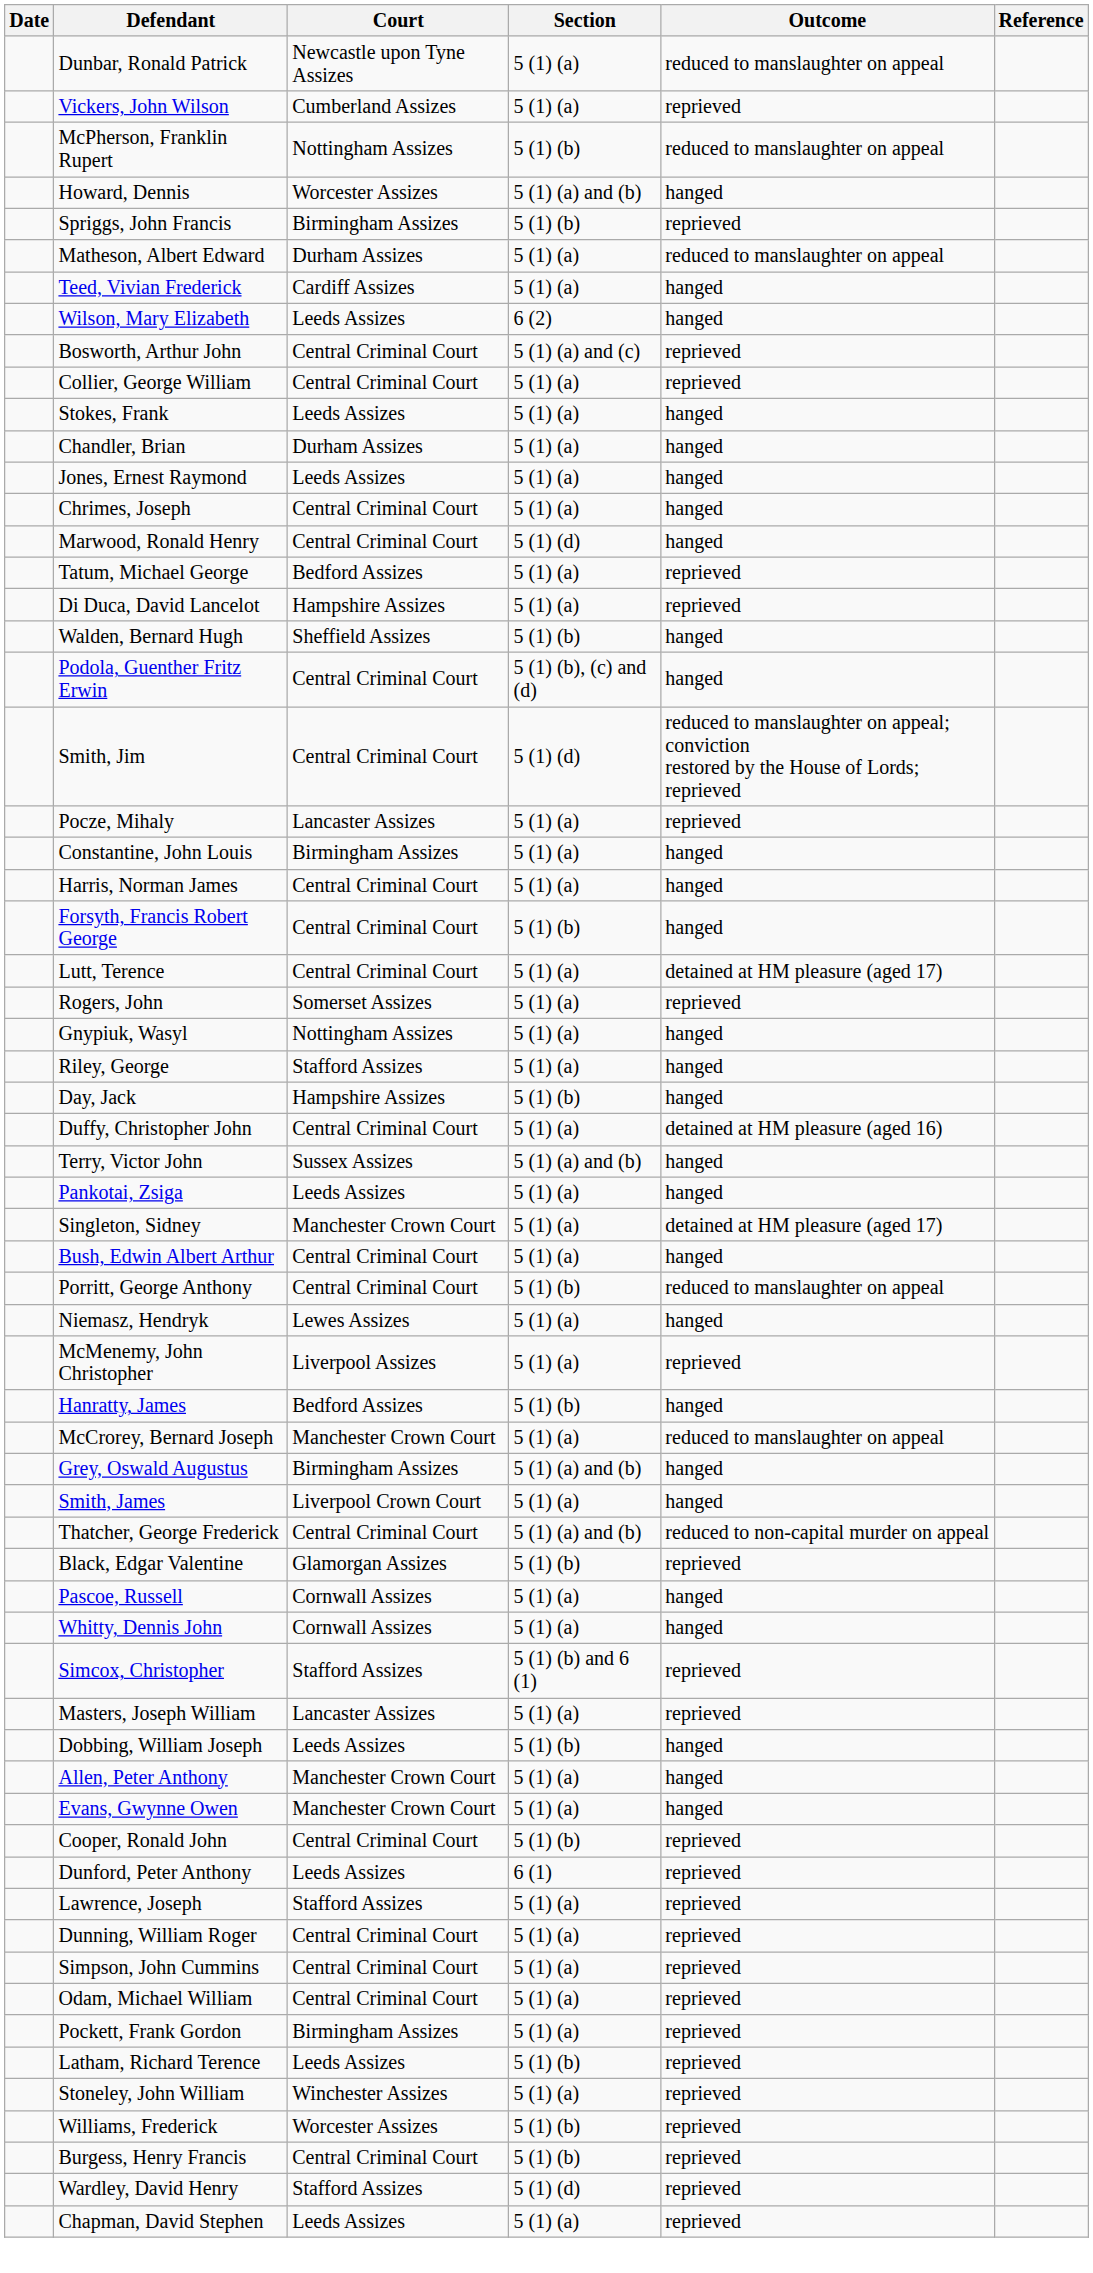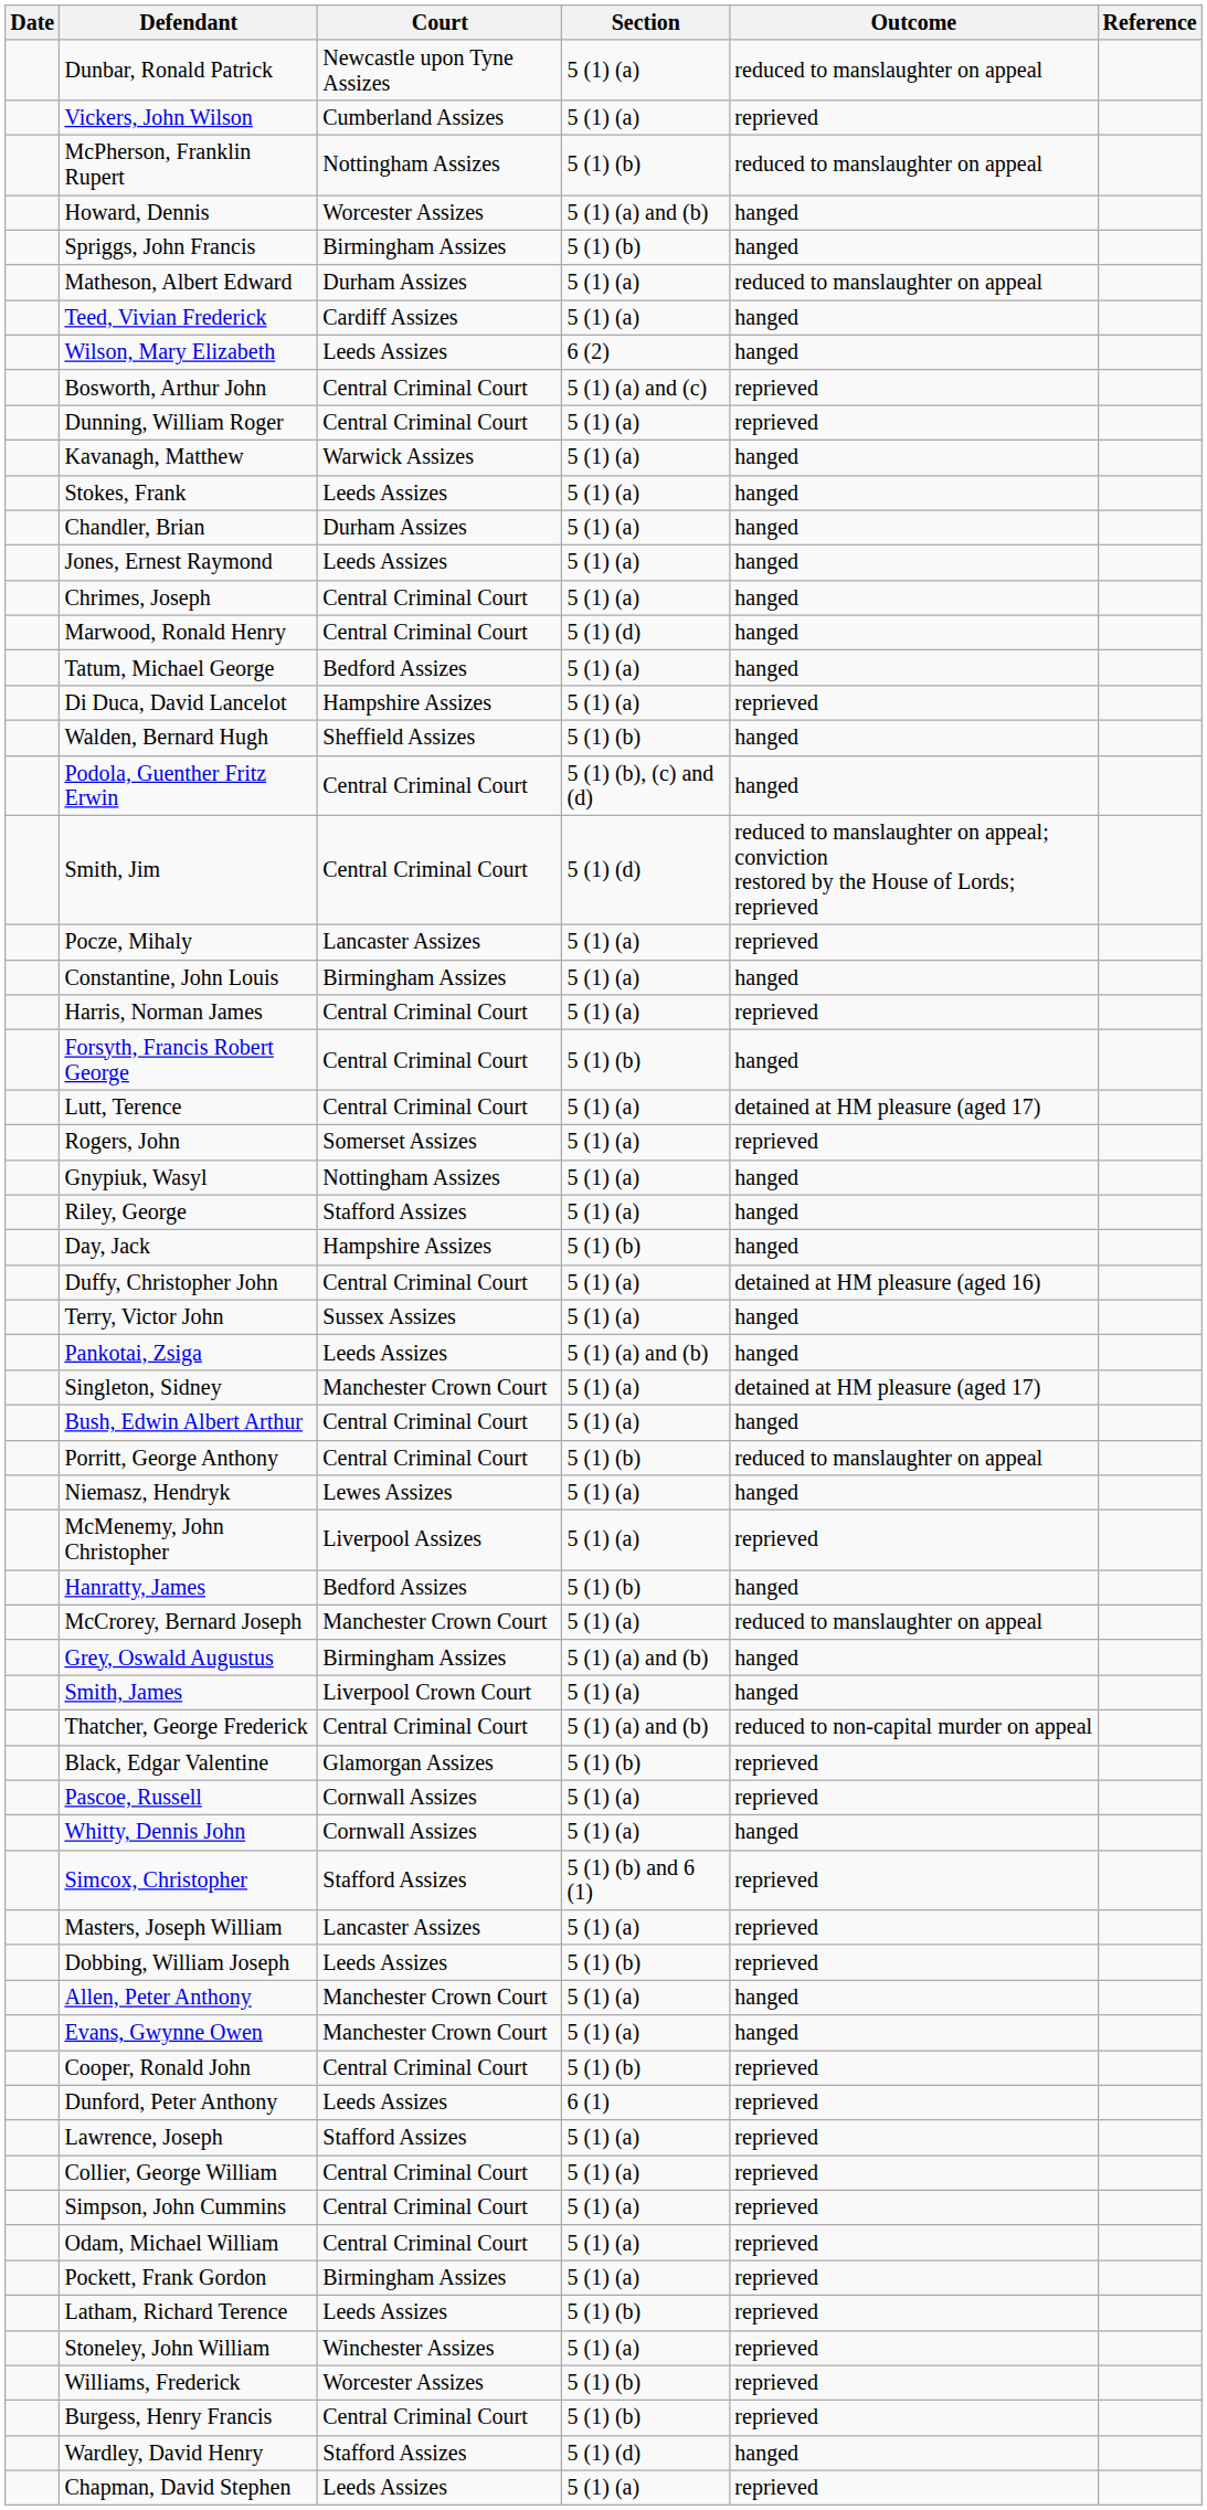Spriggs, John Francis | Outcome: reprieved -> hanged
rows swapped: Collier, George William <-> Dunning, William Roger
+ row: Kavanagh, Matthew | Warwick Assizes | 5 (1) (a) | hanged
Tatum, Michael George | Outcome: reprieved -> hanged
Harris, Norman James | Outcome: hanged -> reprieved
Terry, Victor John | Section: 5 (1) (a) and (b) -> 5 (1) (a)
Pankotai, Zsiga | Section: 5 (1) (a) -> 5 (1) (a) and (b)
Pascoe, Russell | Outcome: hanged -> reprieved
Dobbing, William Joseph | Outcome: hanged -> reprieved
Wardley, David Henry | Outcome: reprieved -> hanged
